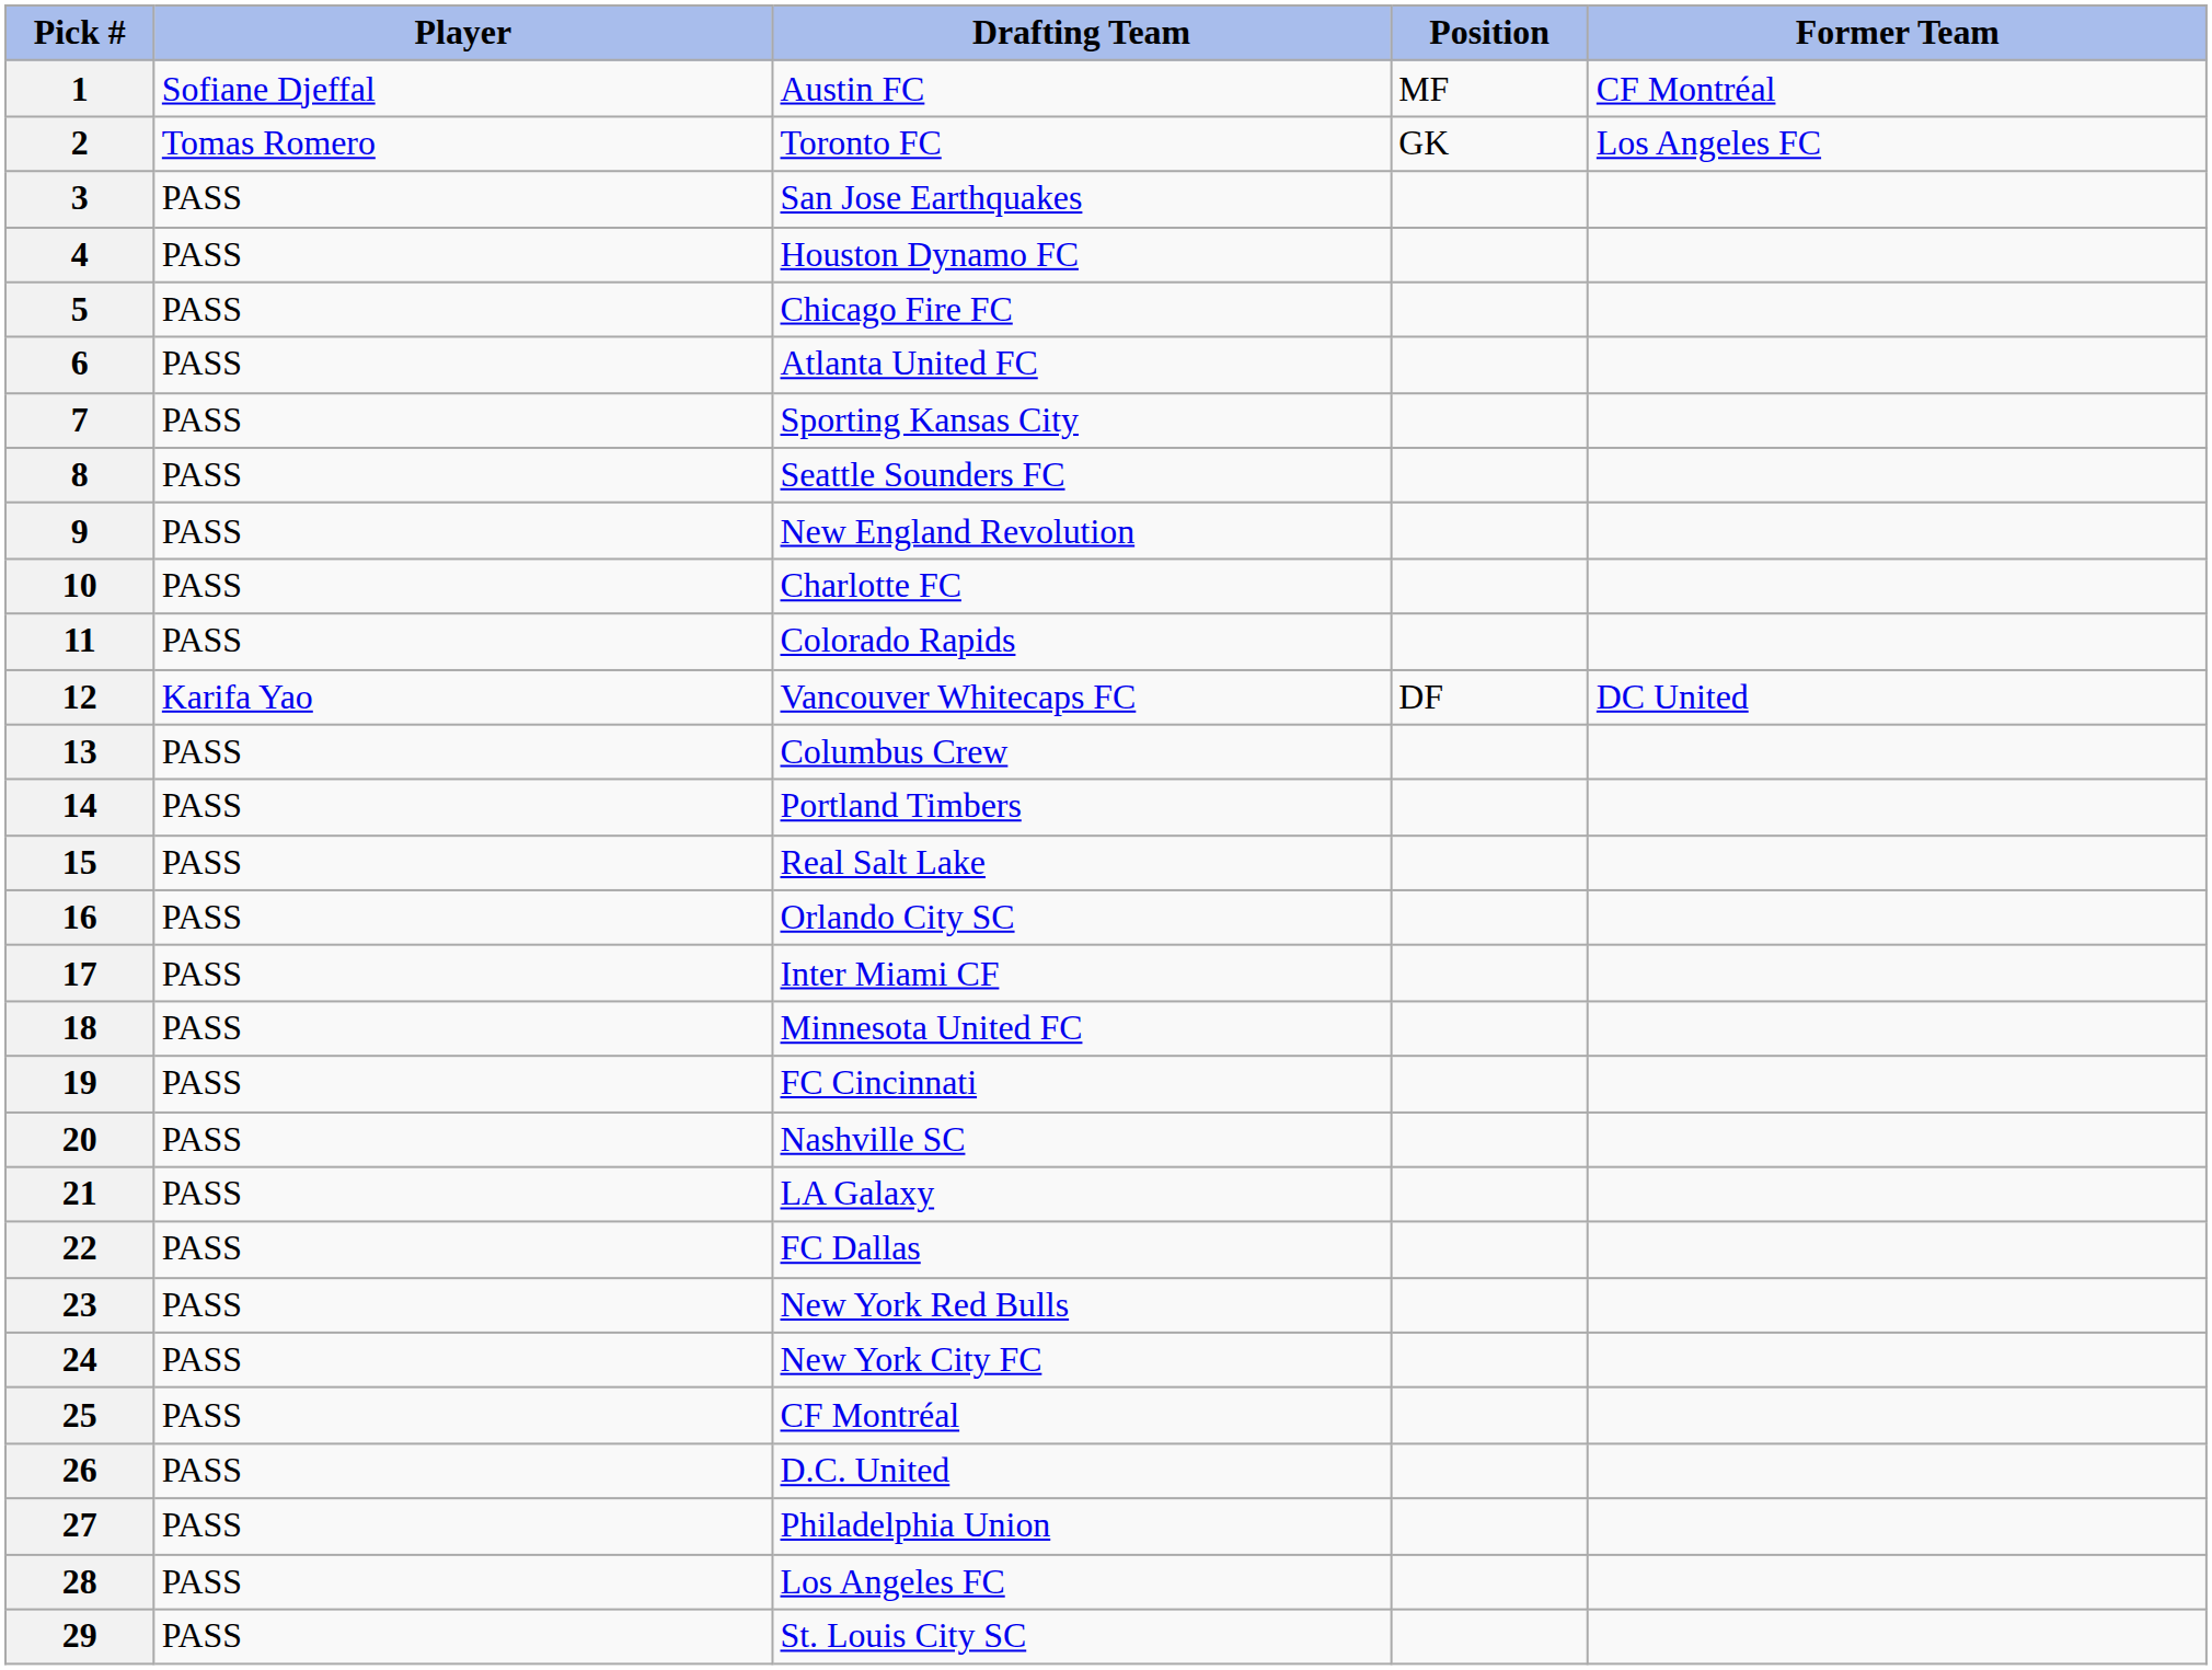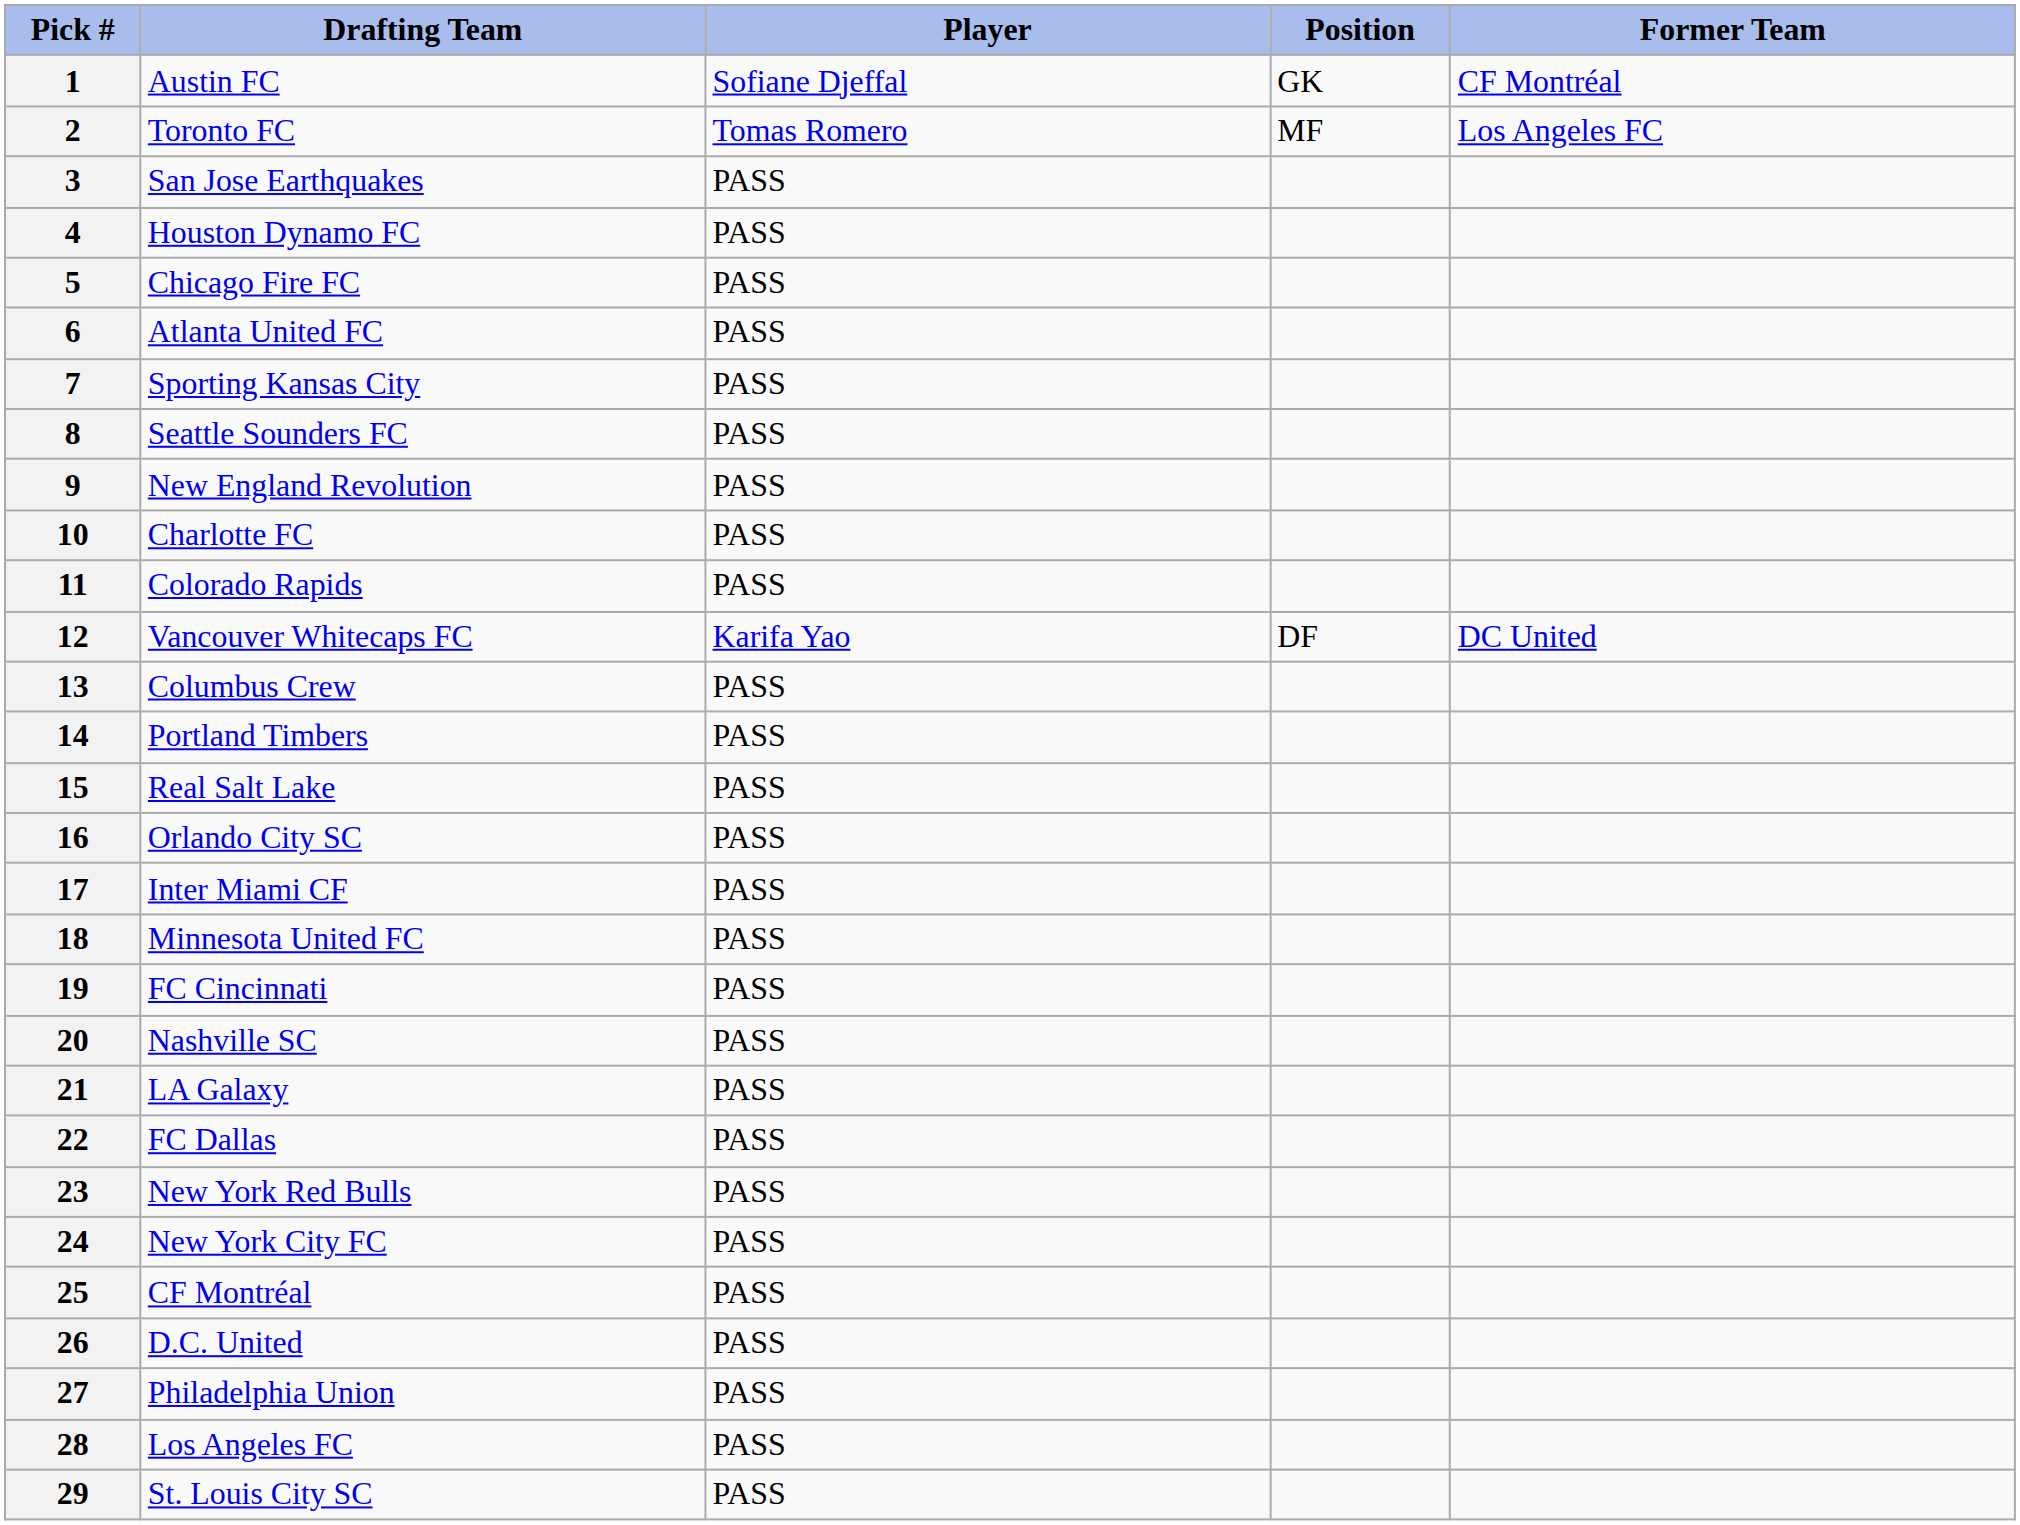columns swapped: Drafting Team <-> Player
1 | Position: MF -> GK
2 | Position: GK -> MF
